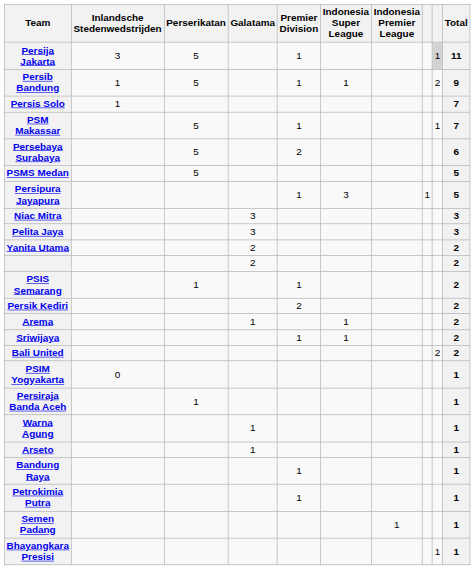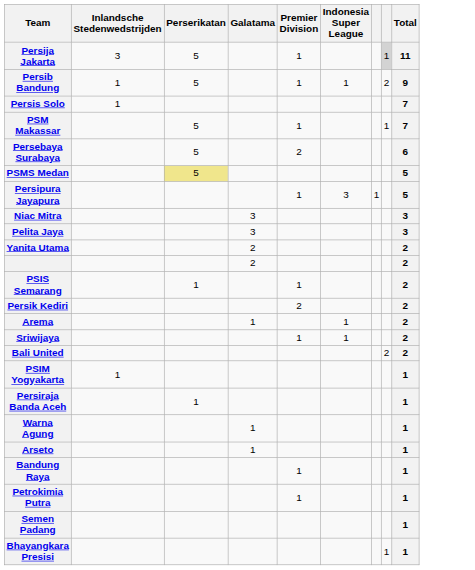- column: Indonesia Premier League | 1
PSMS Medan | Perserikatan: no background -> khaki background
PSIM Yogyakarta | Inlandsche Stedenwedstrĳden: 0 -> 1
